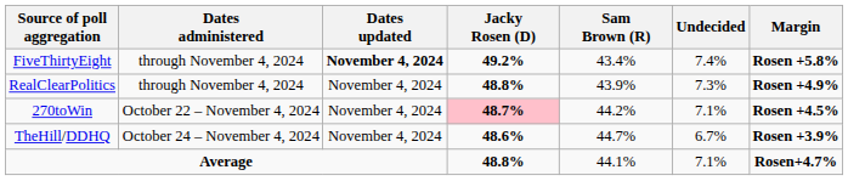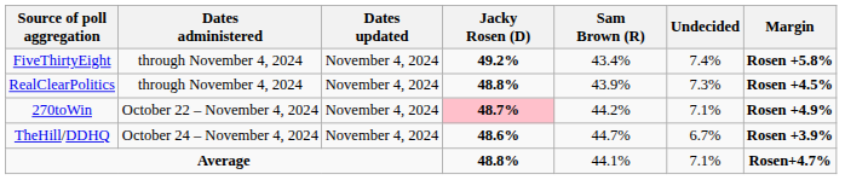FiveThirtyEight | Dates updated: bold -> normal
RealClearPolitics | Margin: Rosen +4.9% -> Rosen +4.5%
270toWin | Margin: Rosen +4.5% -> Rosen +4.9%
